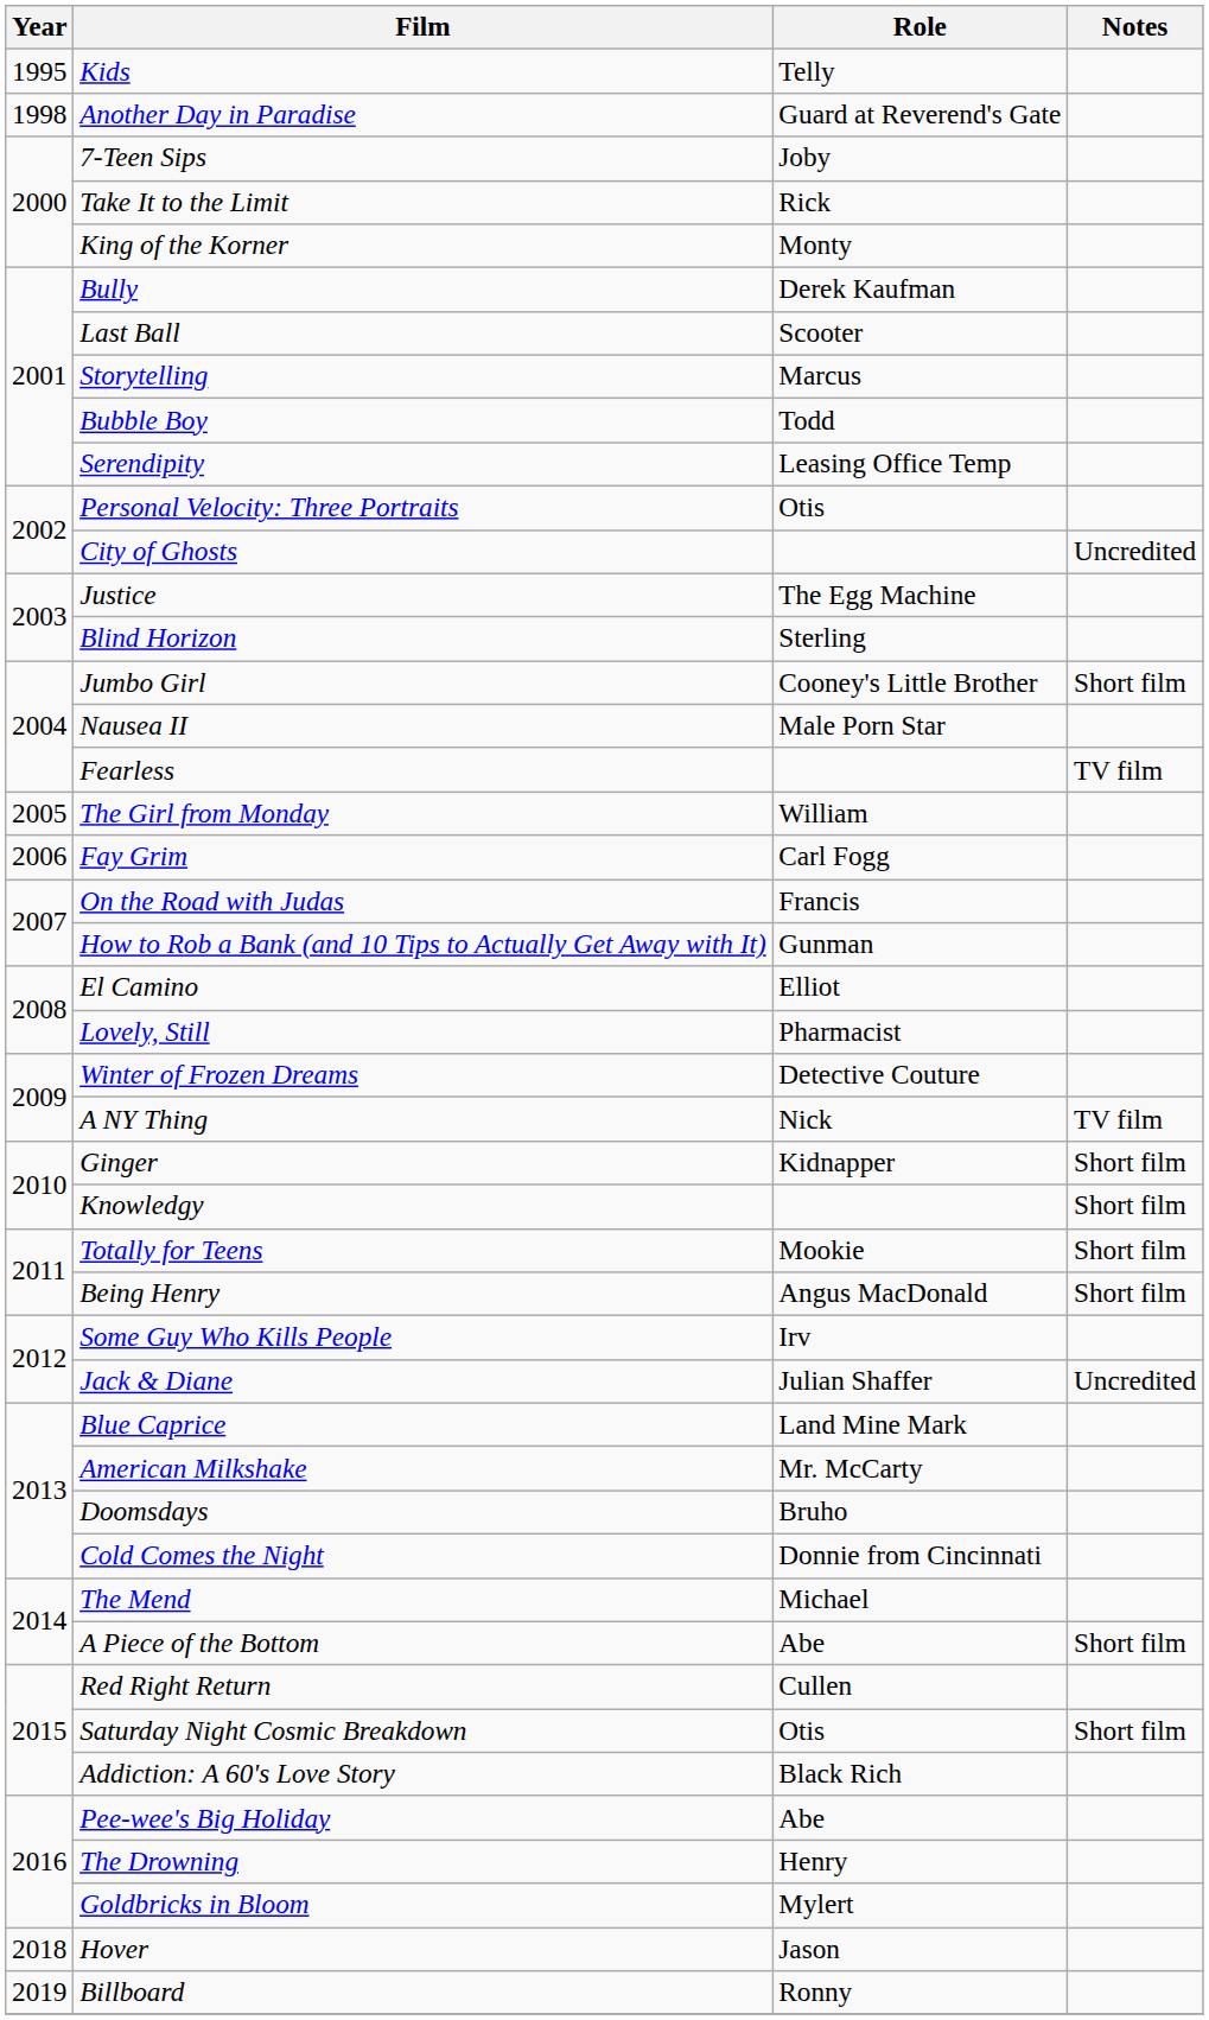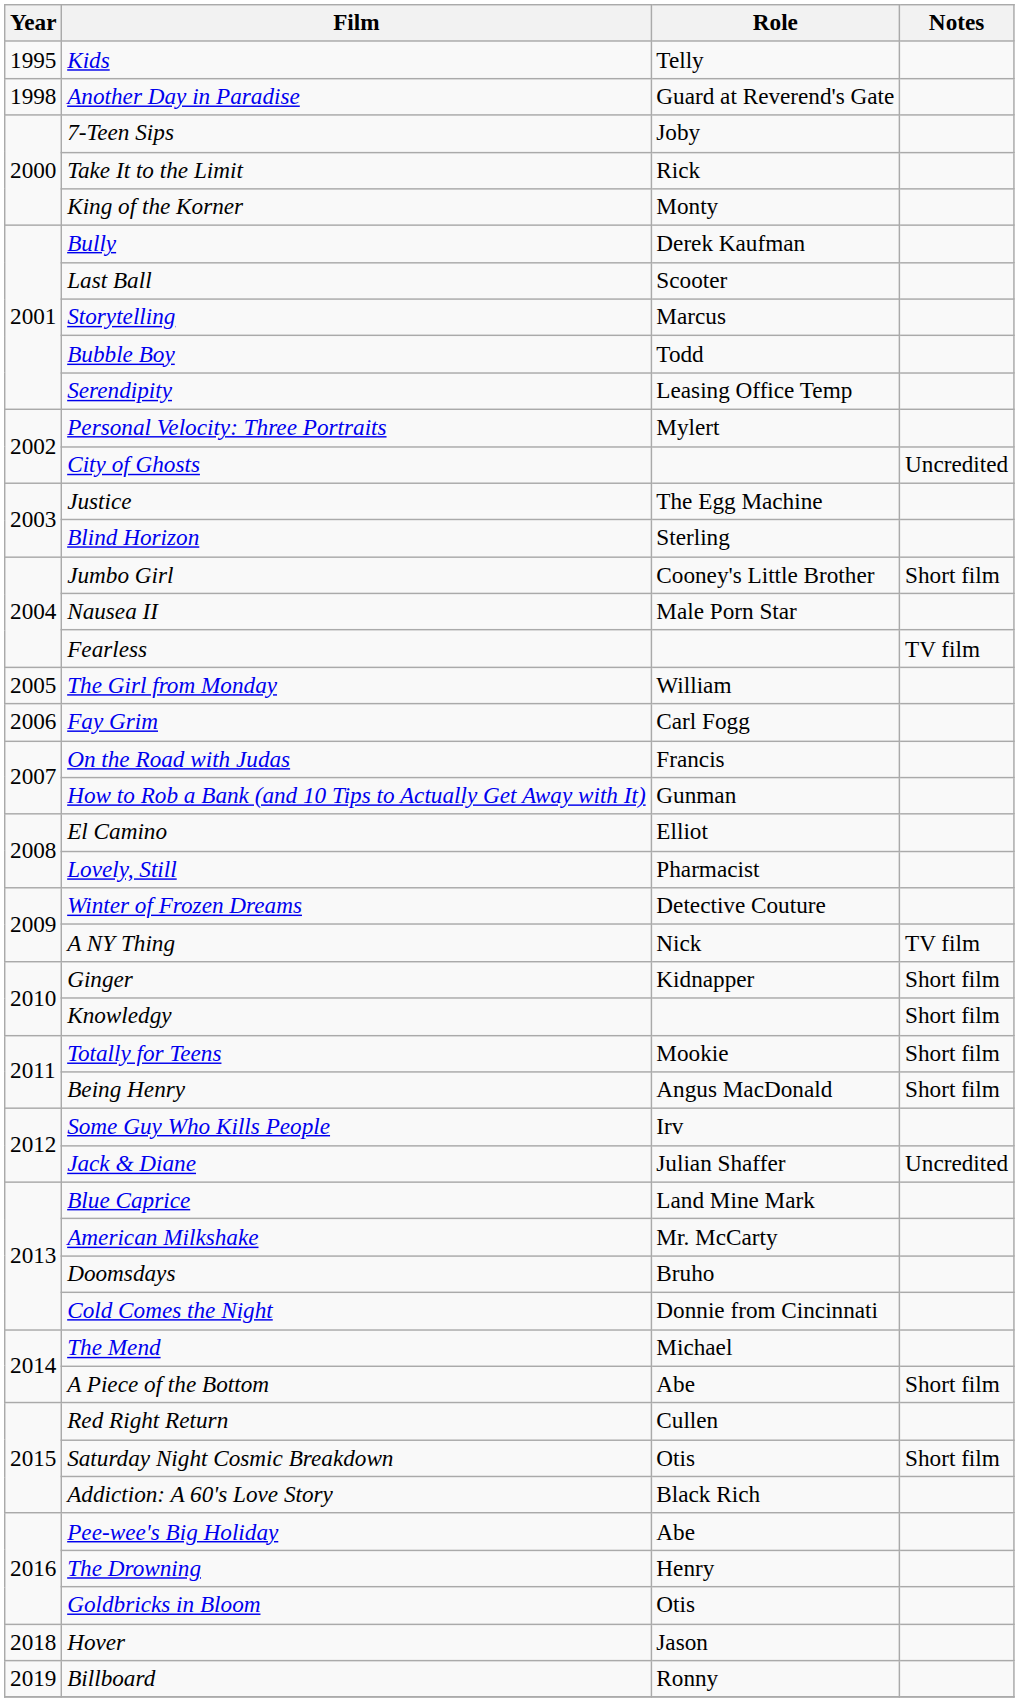Personal Velocity: Three Portraits | Role: Otis -> Mylert
Goldbricks in Bloom | Role: Mylert -> Otis
